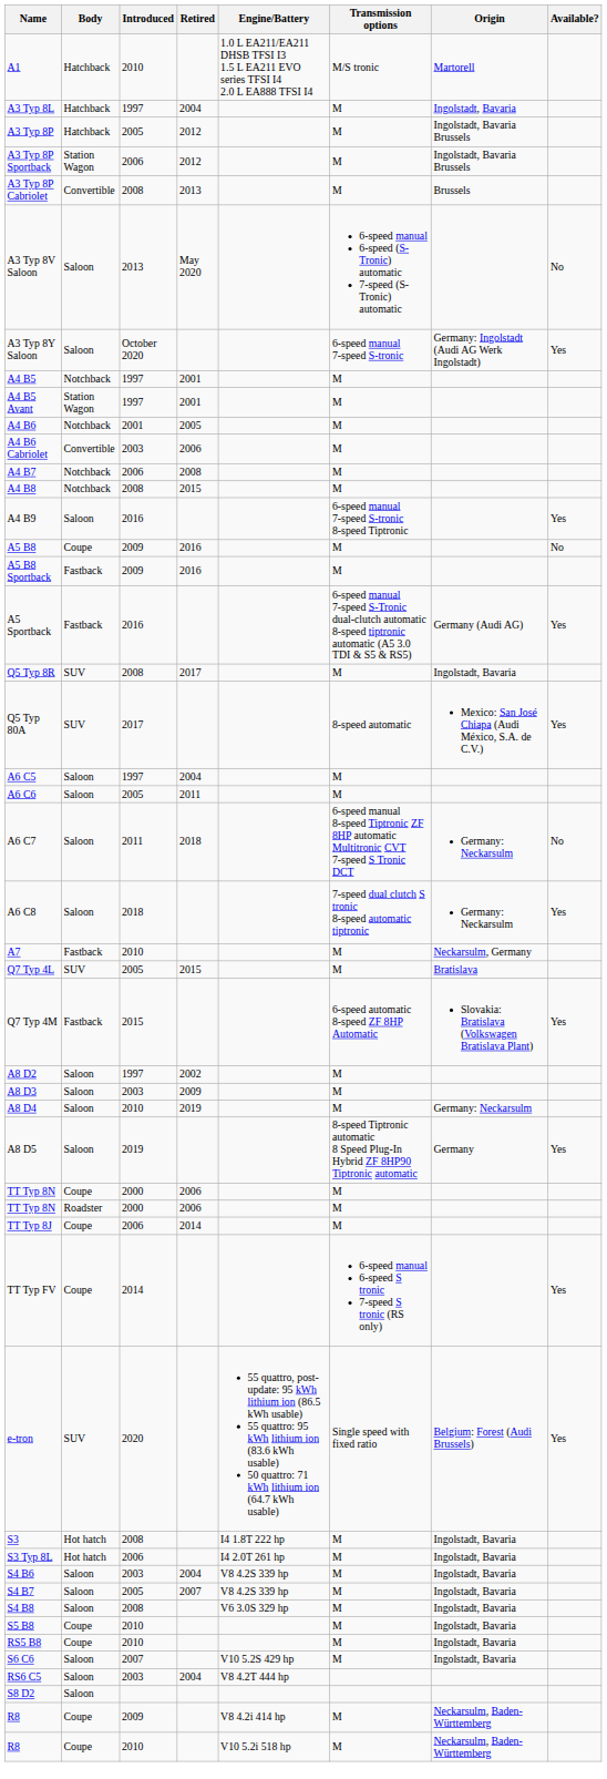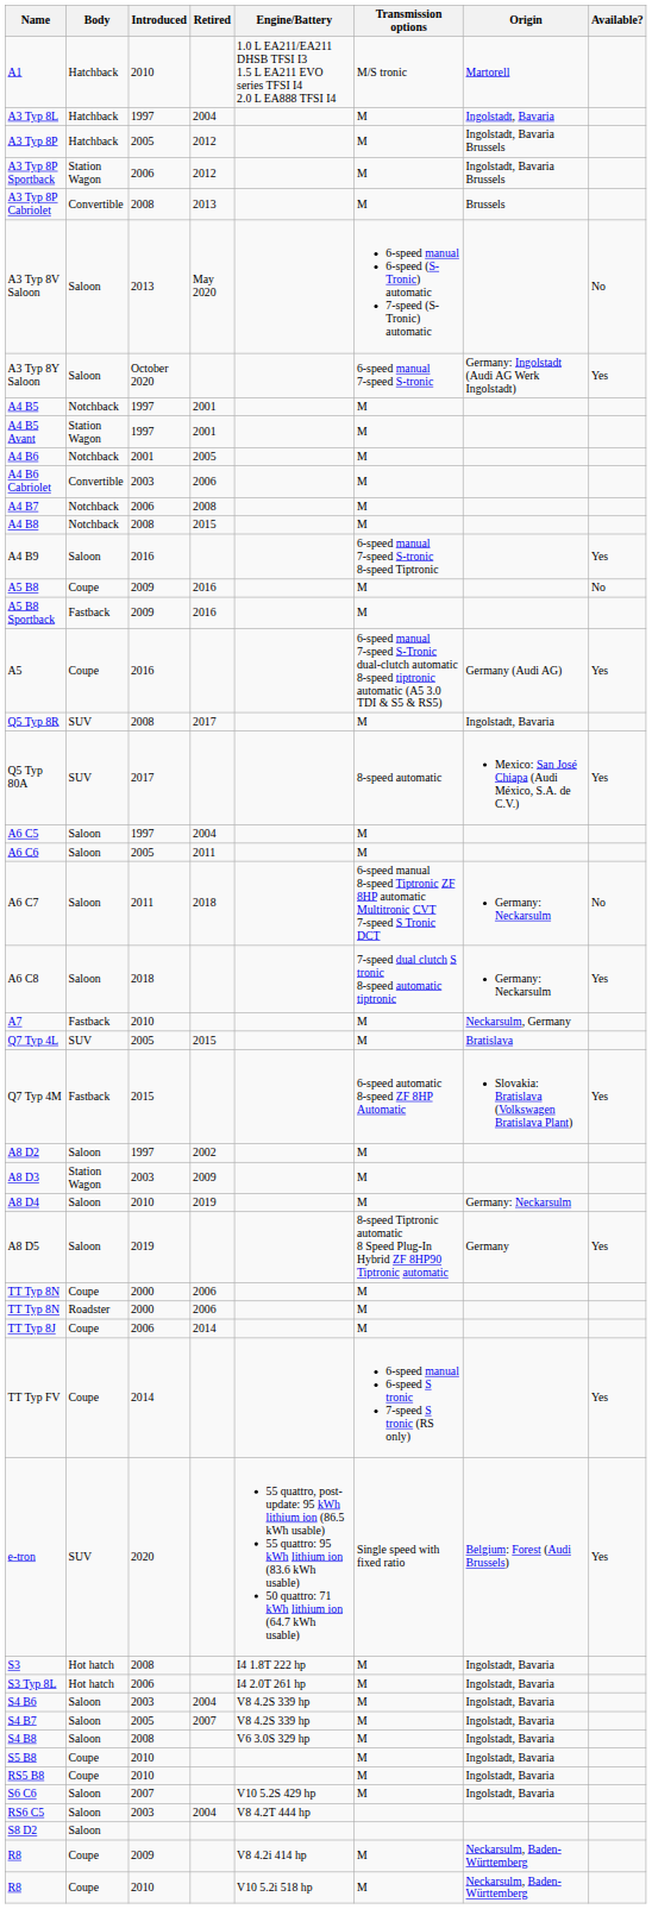+ row: A5 | Coupe | 2016 | 6-speed manual 7-speed S-Tronic dual-clutch automatic 8-speed tiptronic automatic (A5 3.0 TDI & S5 & RS5) | Germany (Audi AG) | Yes
- row: A5 Sportback | Fastback | 2016 | 6-speed manual 7-speed S-Tronic dual-clutch automatic 8-speed tiptronic automatic (A5 3.0 TDI & S5 & RS5) | Germany (Audi AG) | Yes
A8 D3 | Body: Saloon -> Station Wagon
